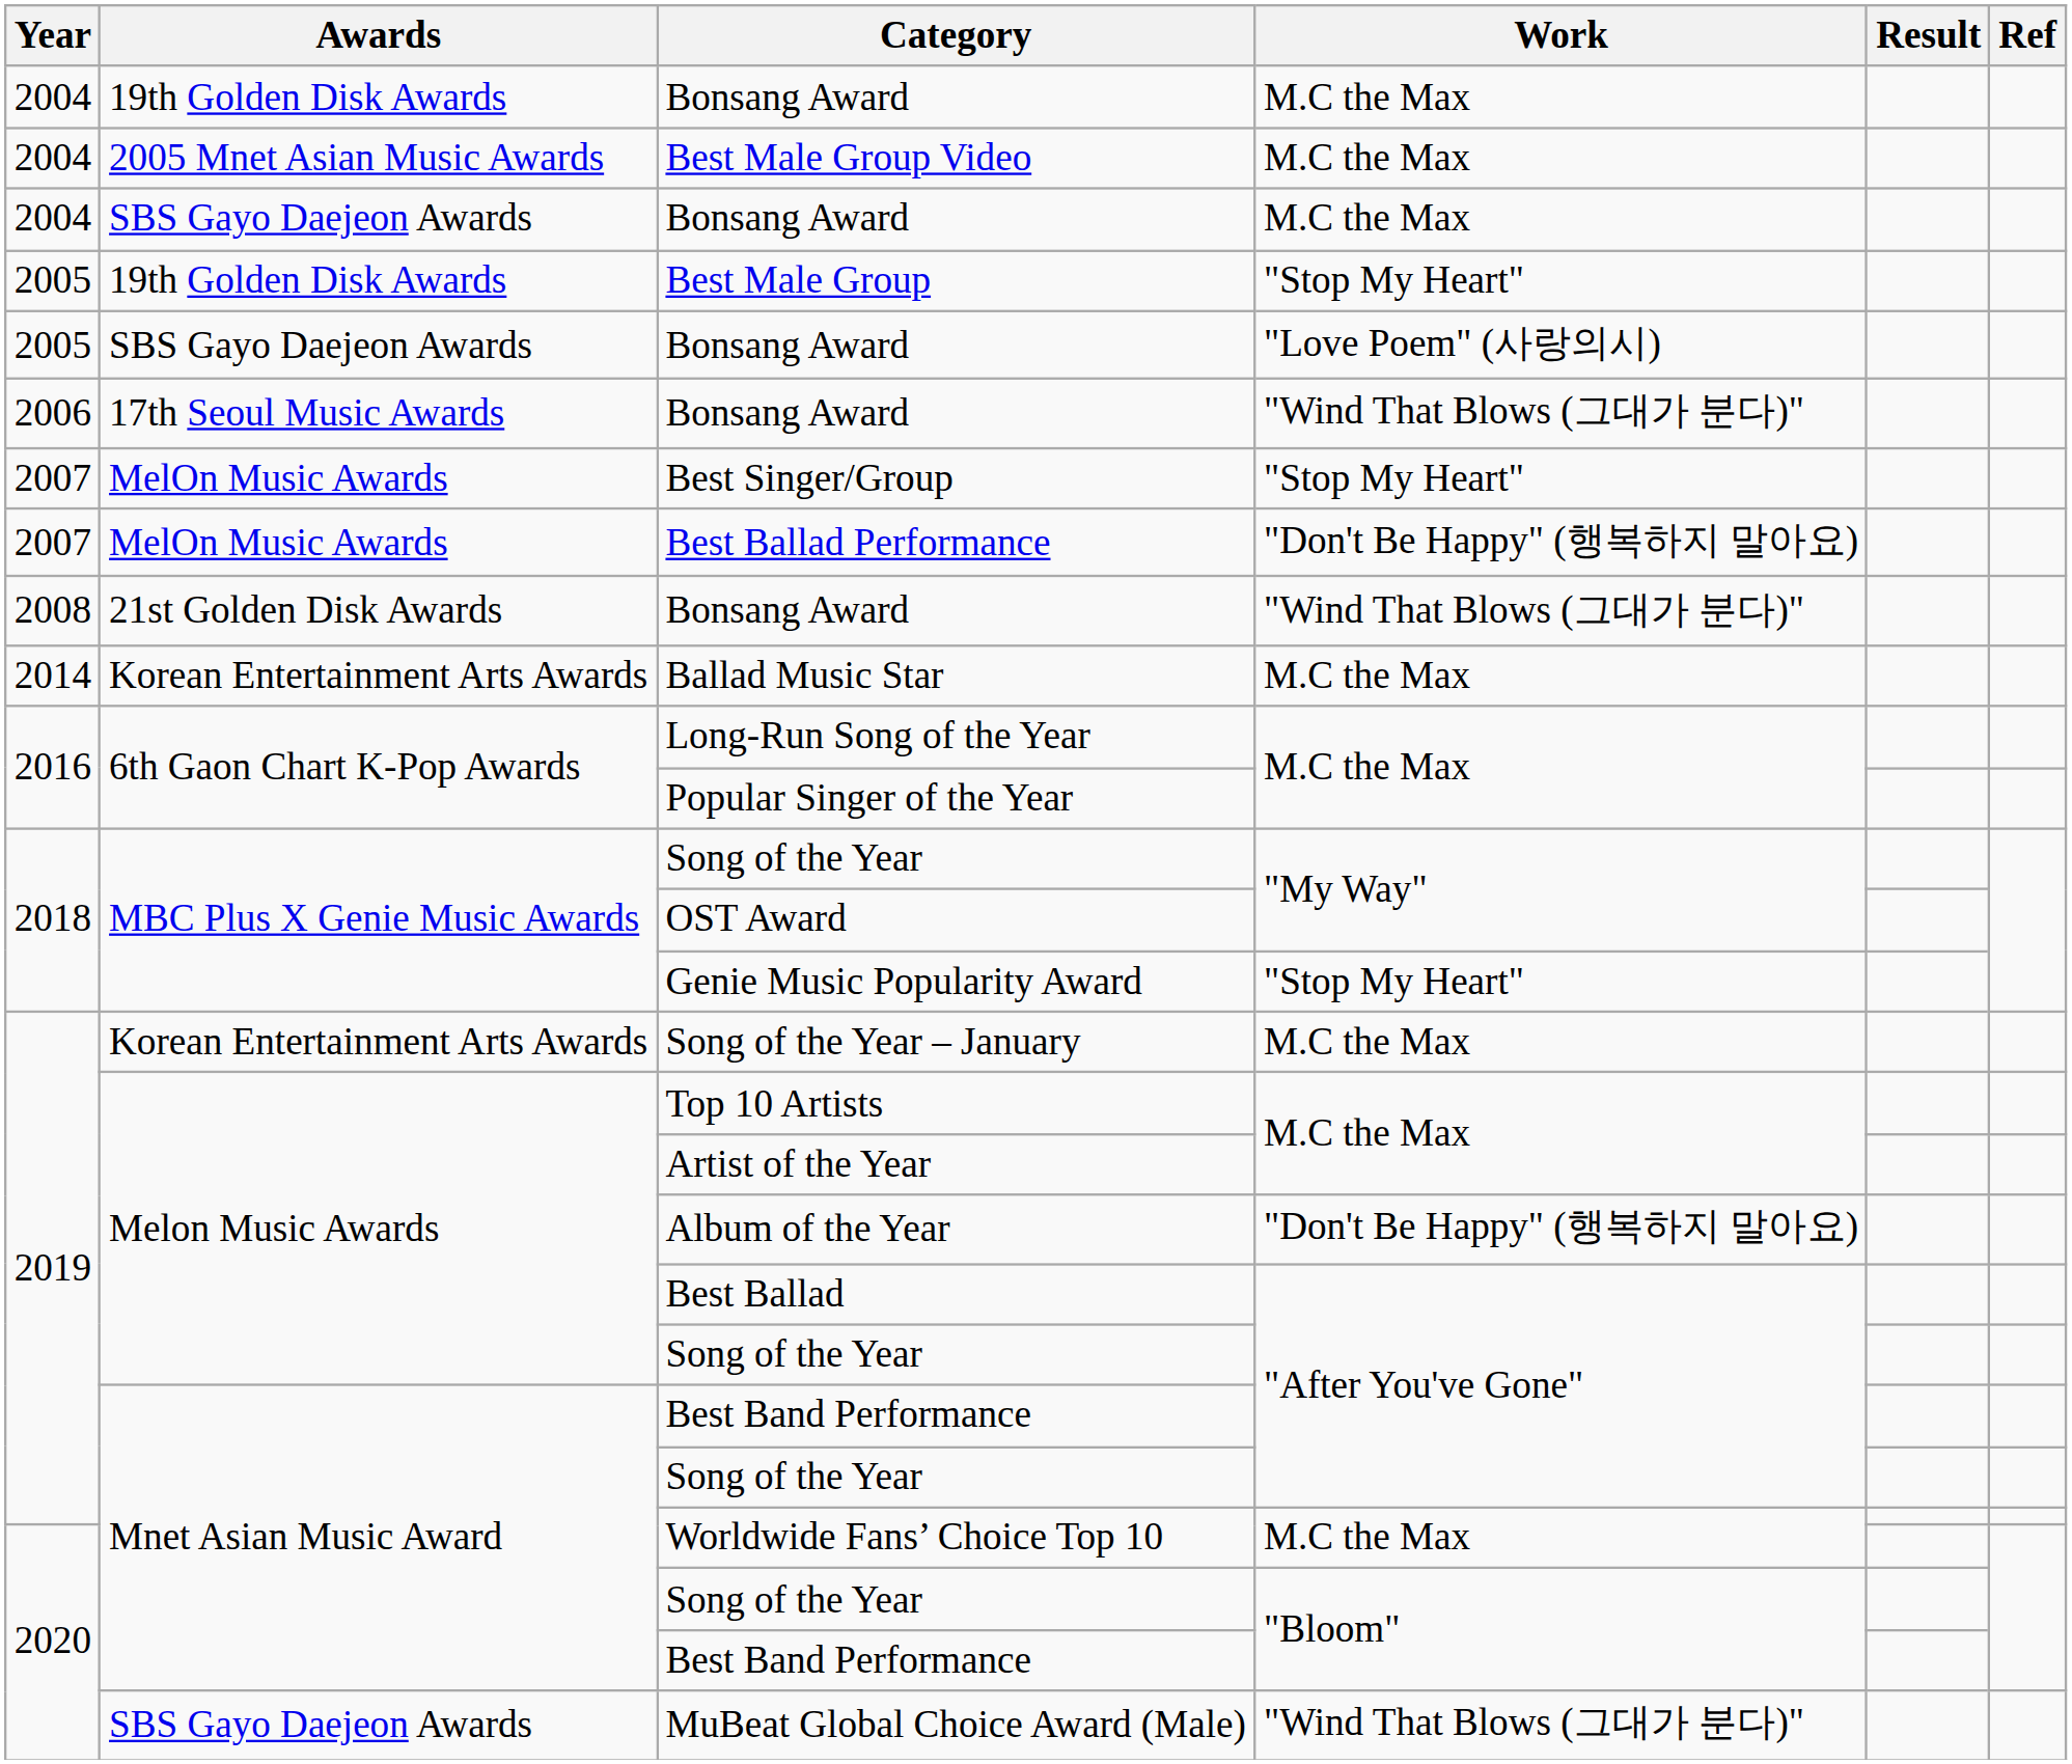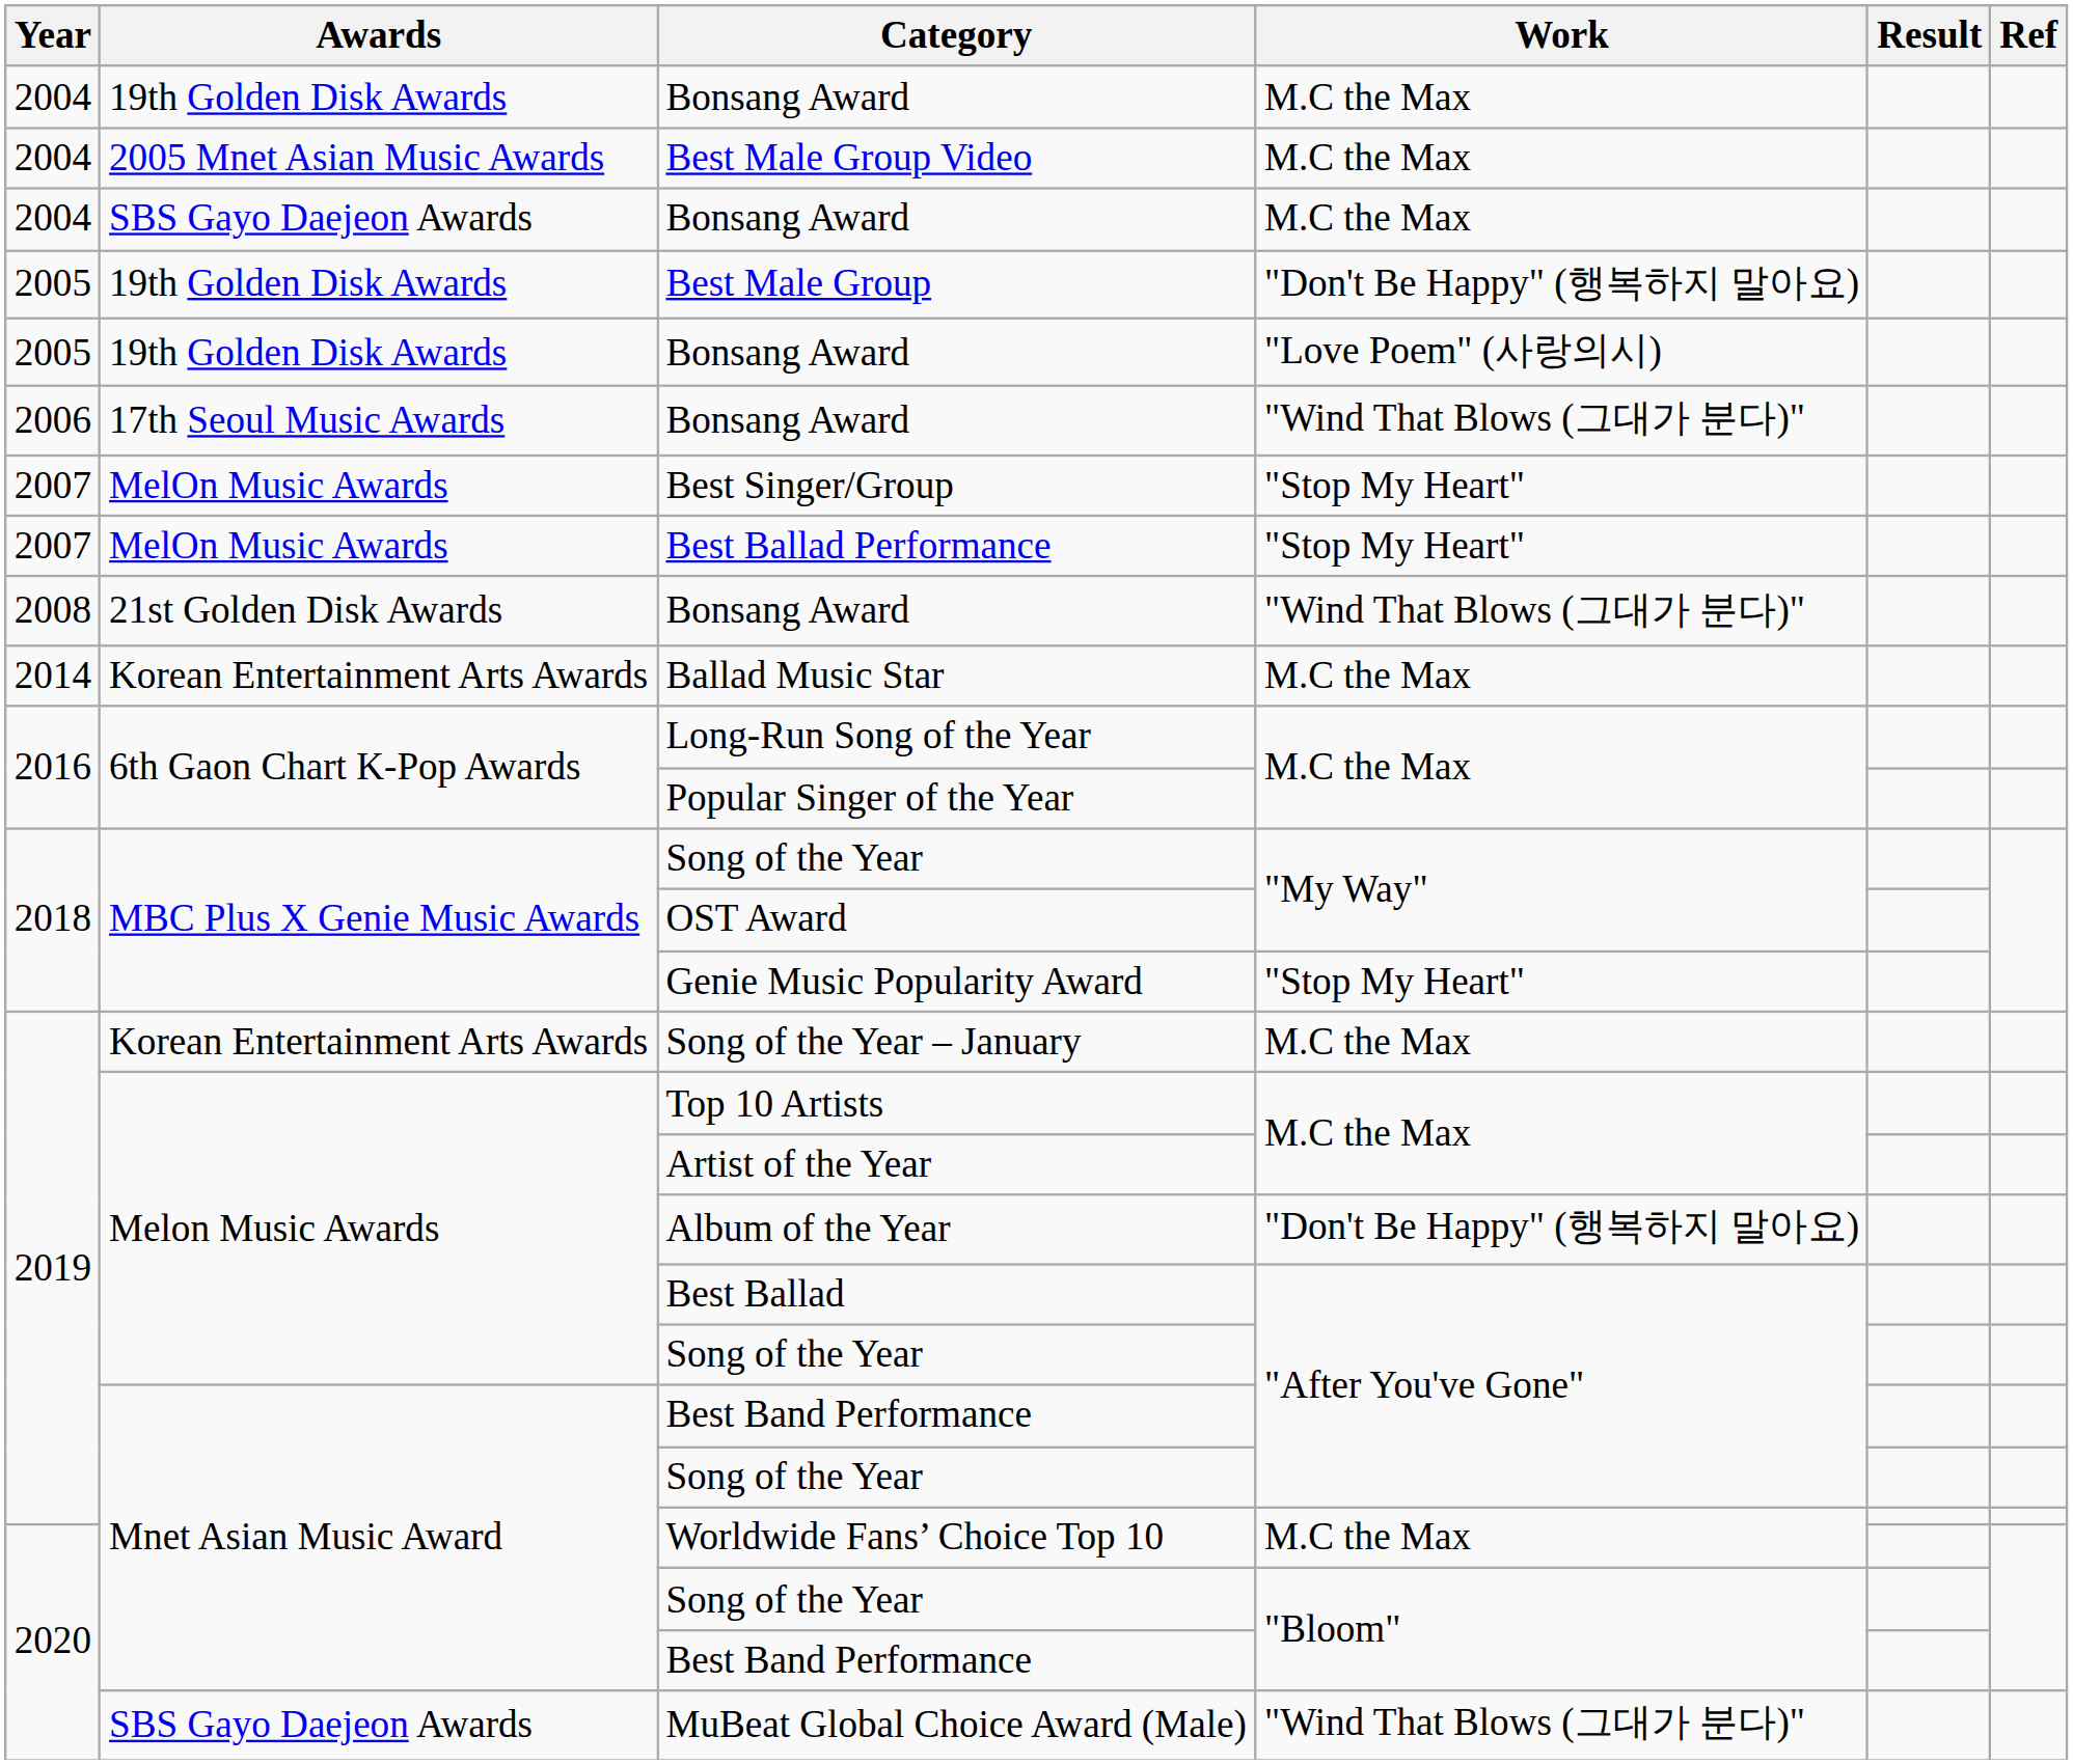Best Male Group | Work: "Stop My Heart" -> "Don't Be Happy" (행복하지 말아요)
2005 / Bonsang Award | Awards: SBS Gayo Daejeon Awards -> 19th Golden Disk Awards
Best Ballad Performance | Work: "Don't Be Happy" (행복하지 말아요) -> "Stop My Heart"
